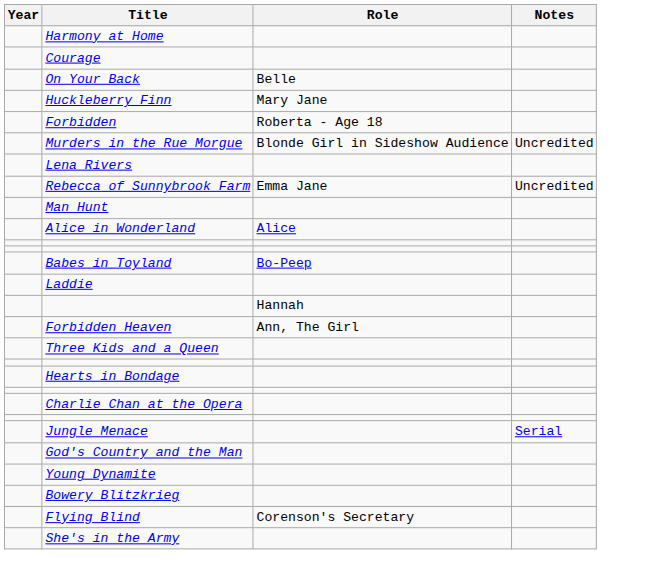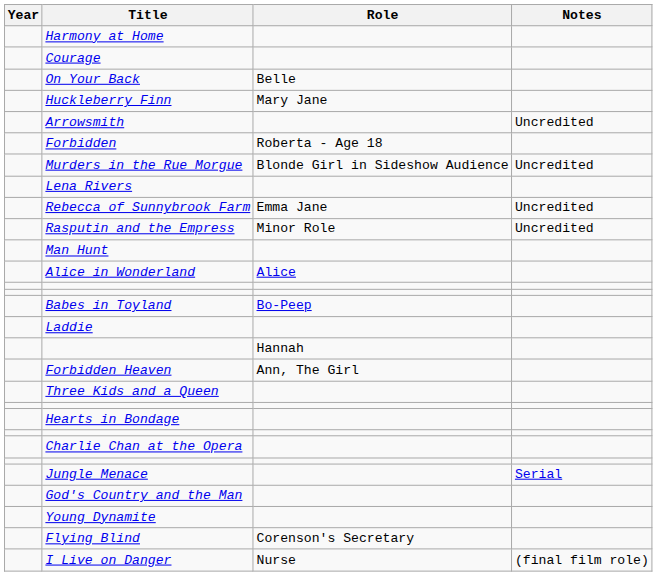+ row: Arrowsmith | Uncredited
+ row: Rasputin and the Empress | Minor Role | Uncredited
- row: Bowery Blitzkrieg
- row: She's in the Army
+ row: I Live on Danger | Nurse | (final film role)
